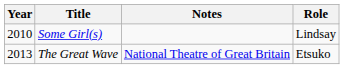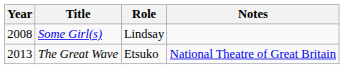columns swapped: Role <-> Notes
Some Girl(s) | Year: 2010 -> 2008
